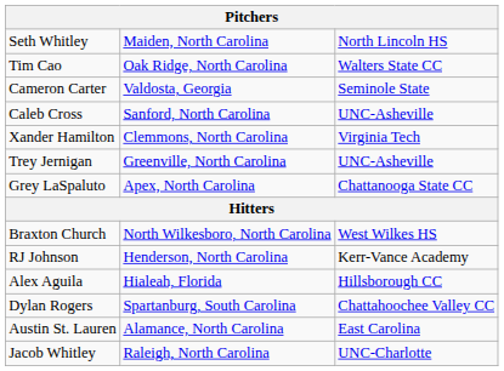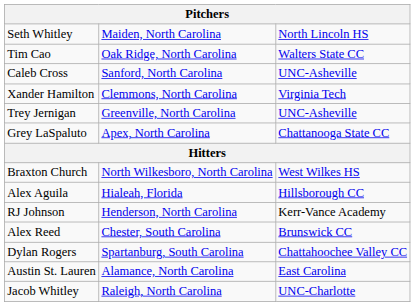- row: Cameron Carter | Valdosta, Georgia | Seminole State
rows swapped: RJ Johnson <-> Alex Aguila
+ row: Alex Reed | Chester, South Carolina | Brunswick CC
